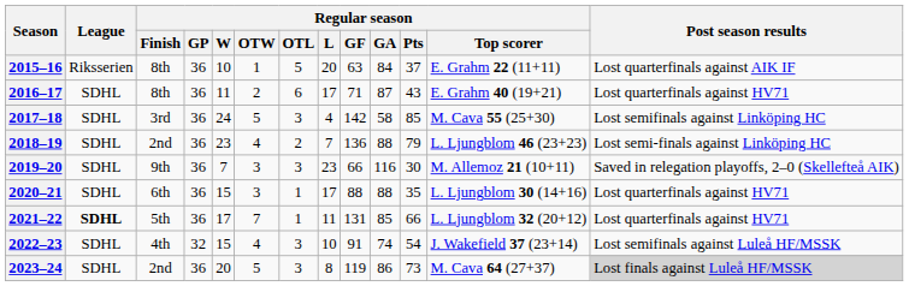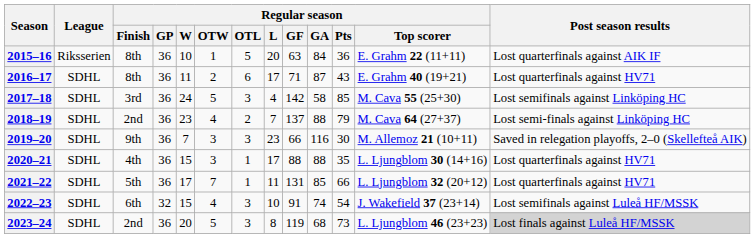2015–16 | Regular season / Pts: 37 -> 36
2018–19 | Regular season / GF: 136 -> 137
2018–19 | Regular season / Top scorer: L. Ljungblom 46 (23+23) -> M. Cava 64 (27+37)
2020–21 | Regular season / Finish: 6th -> 4th
2021–22 | League: bold -> normal
2022–23 | Regular season / Finish: 4th -> 6th
2023–24 | Regular season / GA: 86 -> 68
2023–24 | Regular season / Top scorer: M. Cava 64 (27+37) -> L. Ljungblom 46 (23+23)
